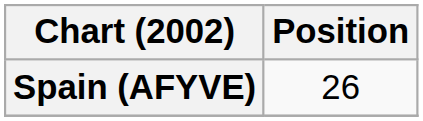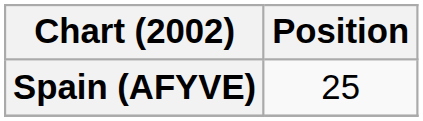Spain (AFYVE) | Position: 26 -> 25
